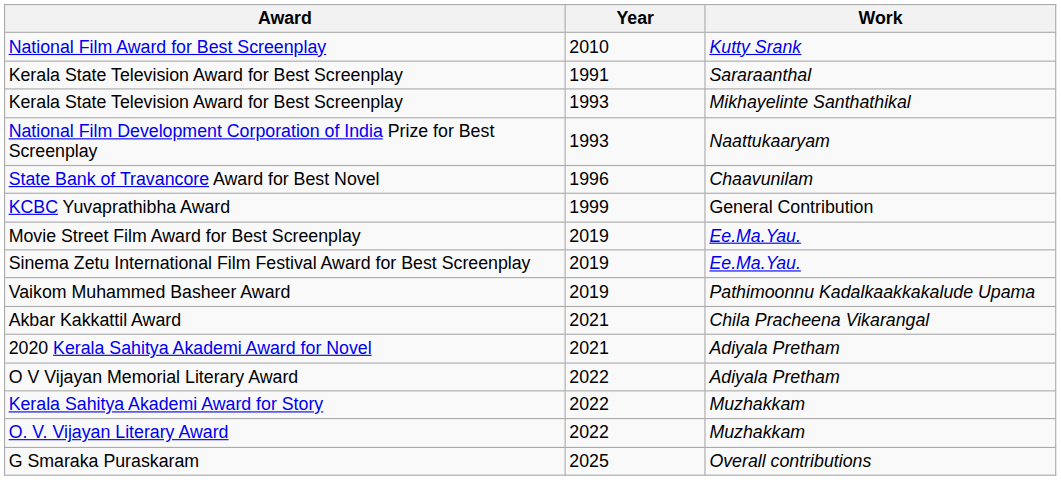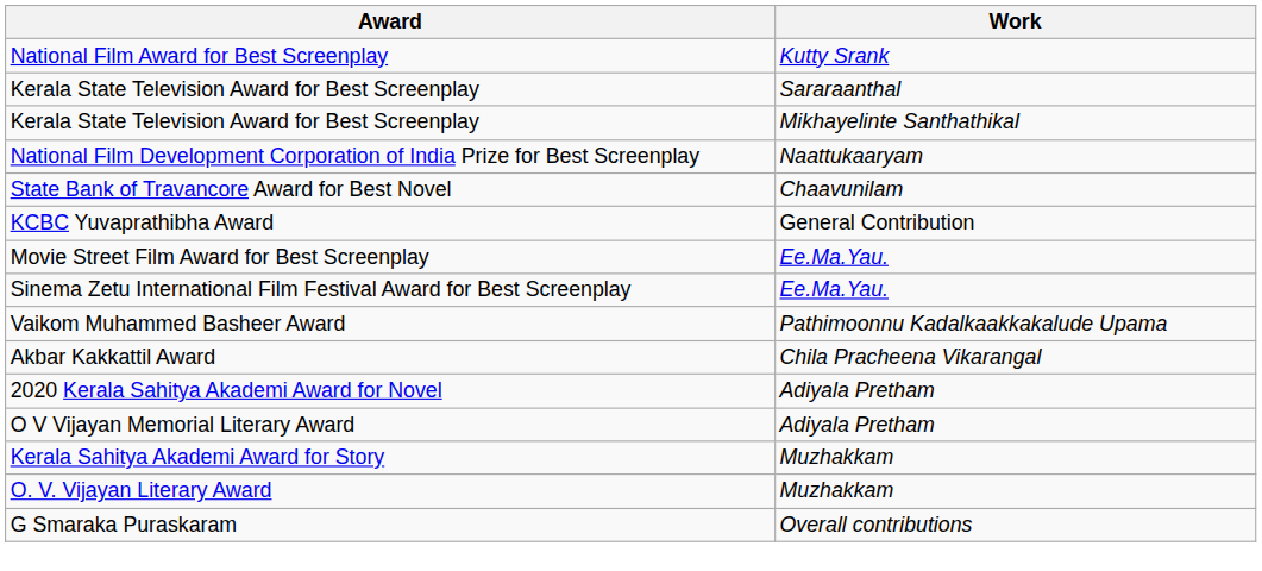- column: Year | 2010 | 1991 | 1993 | 1993 | 1996 | 1999 | 2019 | 2019 | 2019 | 2021 | 2021 | 2022 | 2022 | 2022 | 2025
